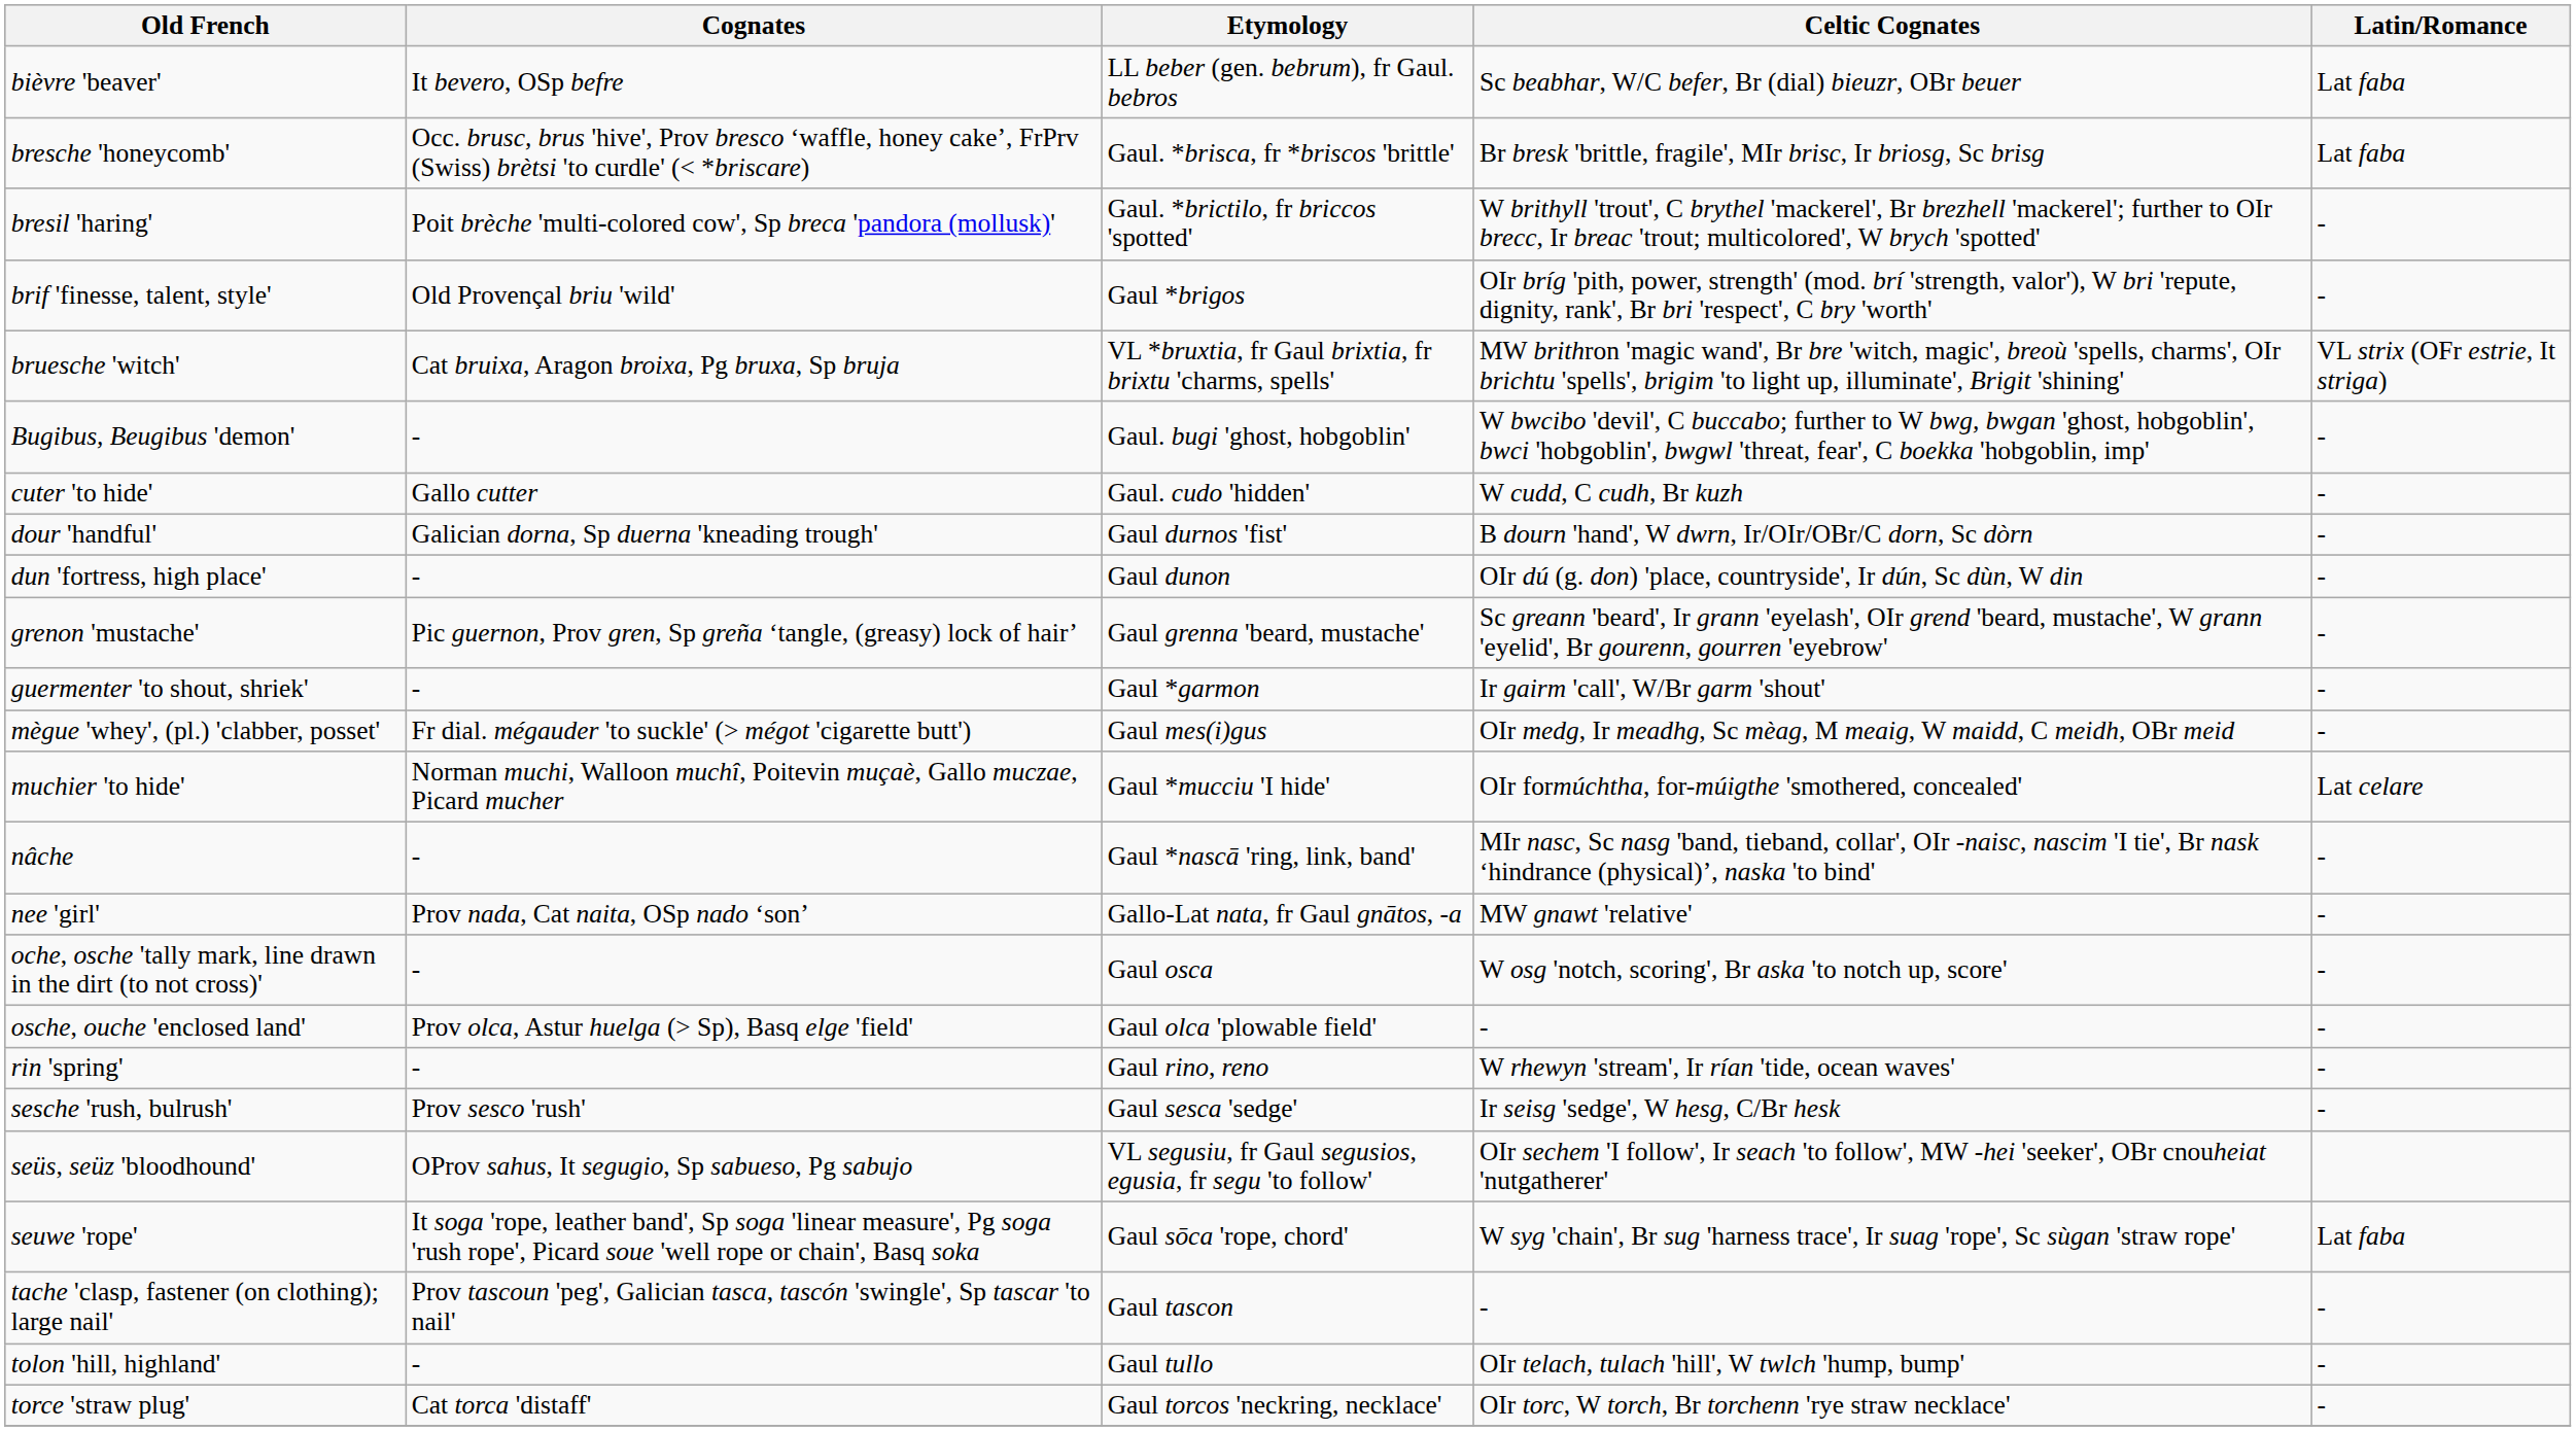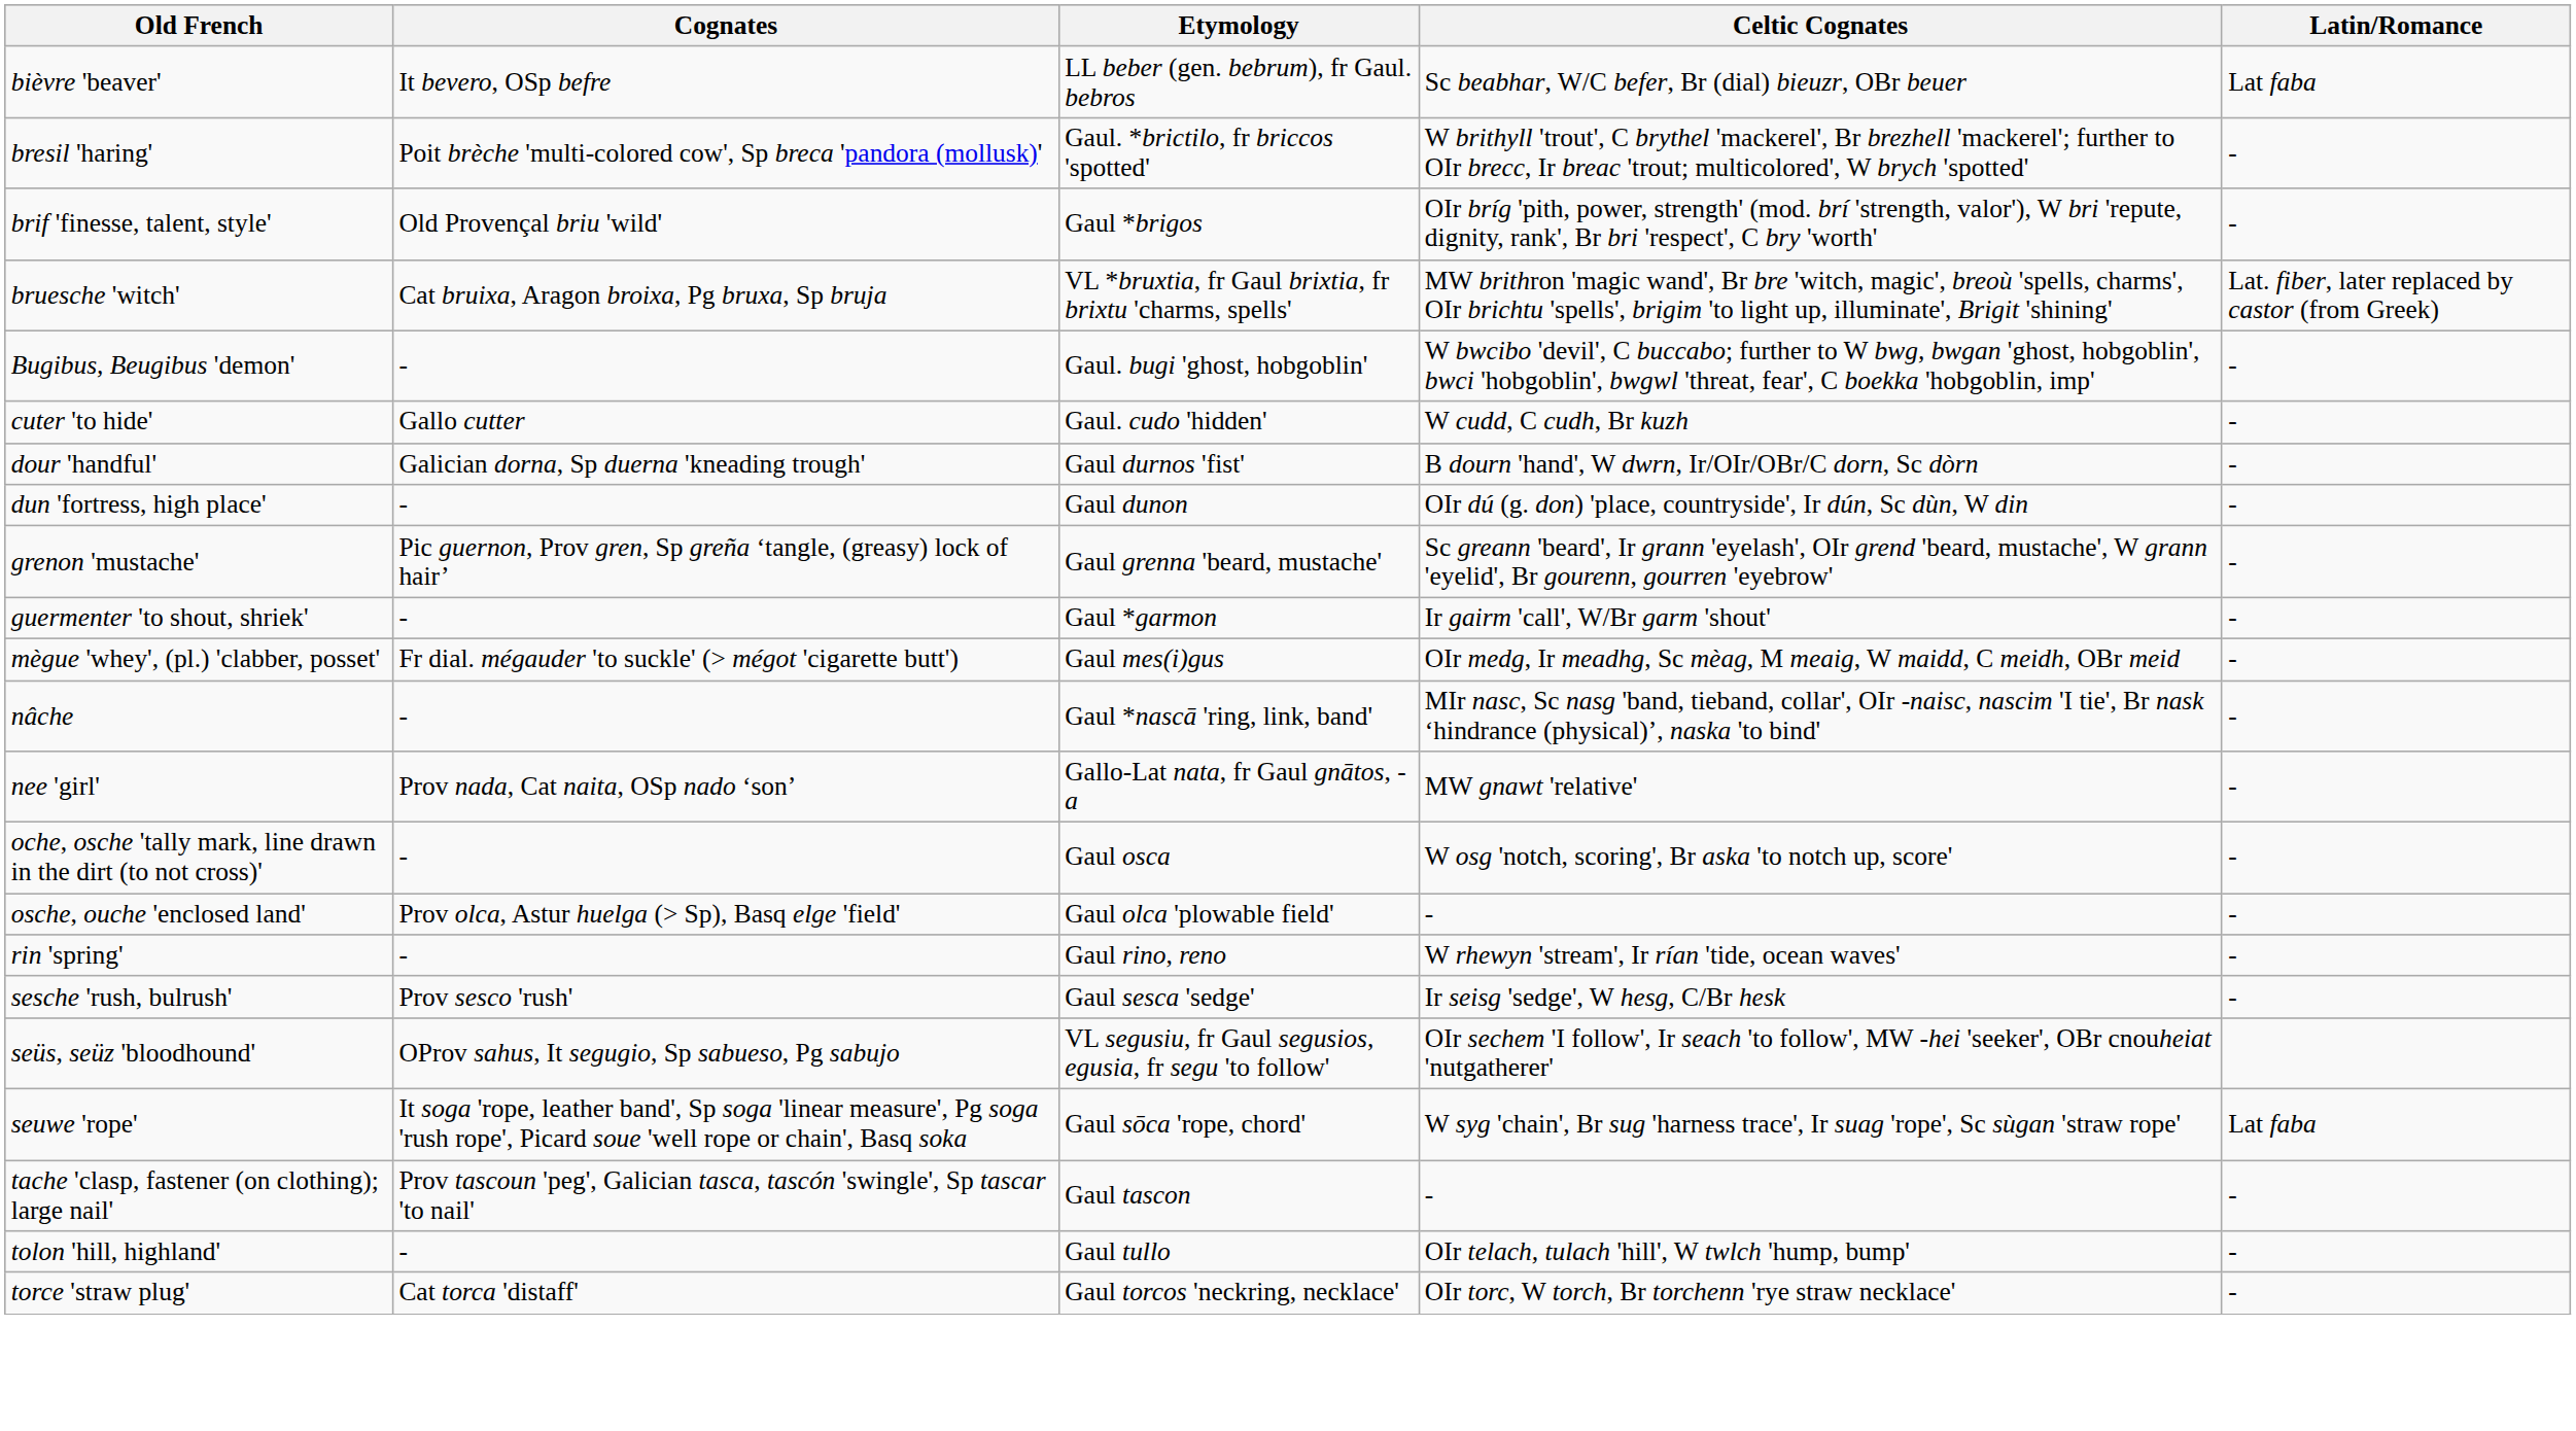- row: bresche 'honeycomb' | Occ. brusc, brus 'hive', Prov bresco ‘waffle, honey cake’, FrPrv (Swiss) brètsi 'to curdle' (< *briscare) | Gaul. *brisca, fr *briscos 'brittle' | Br bresk 'brittle, fragile', MIr brisc, Ir briosg, Sc brisg | Lat faba
bruesche 'witch' | Latin/Romance: VL strix (OFr estrie, It striga) -> Lat. fiber, later replaced by castor (from Greek)
- row: muchier 'to hide' | Norman muchi, Walloon muchî, Poitevin muçaè, Gallo muczae, Picard mucher | Gaul *mucciu 'I hide' | OIr formúchtha, for-múigthe 'smothered, concealed' | Lat celare
